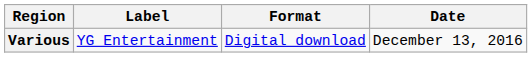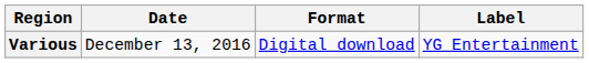columns swapped: Date <-> Label
